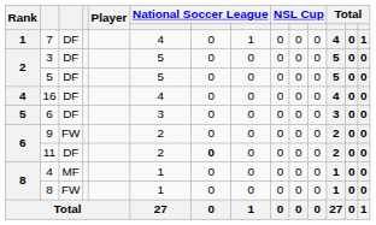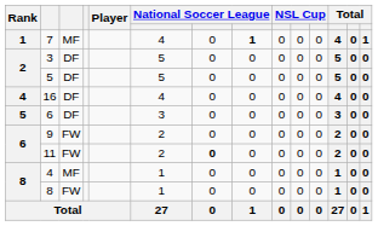7 | column 3: DF -> MF
7 | column 8: normal -> bold
11 | column 3: DF -> FW
